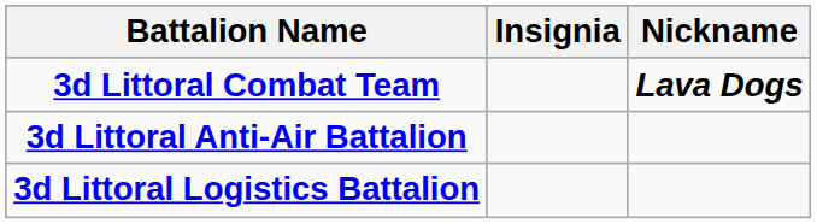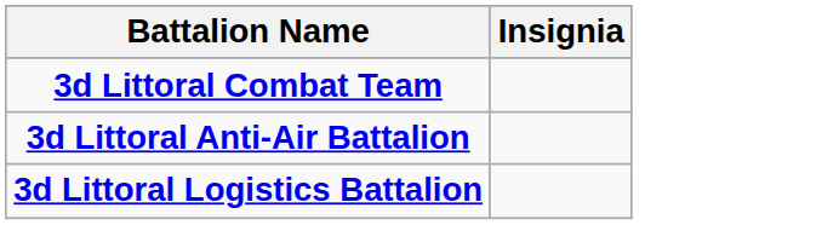- column: Nickname | Lava Dogs
